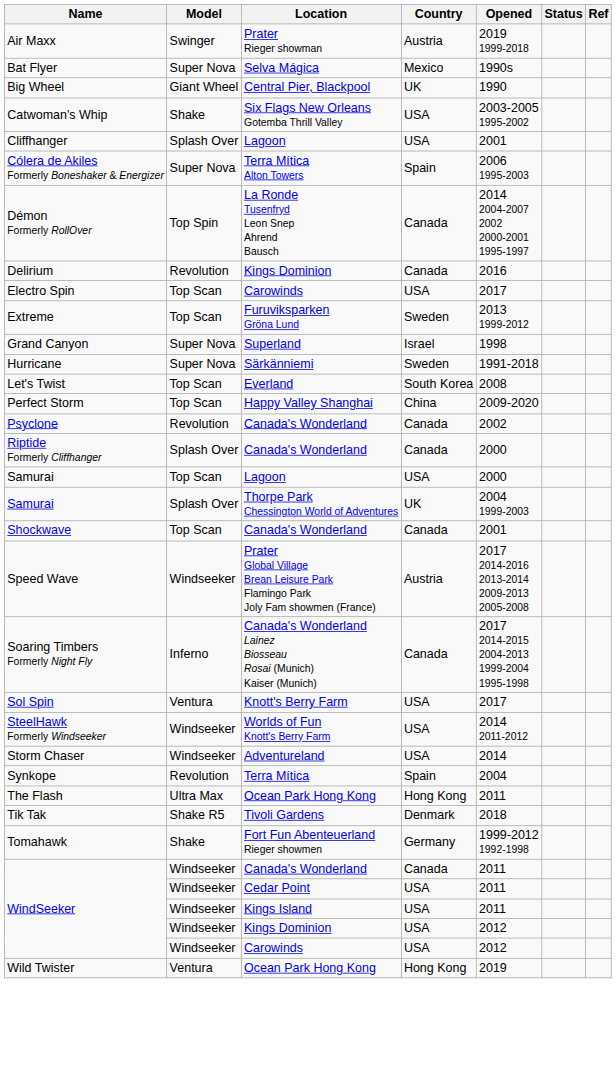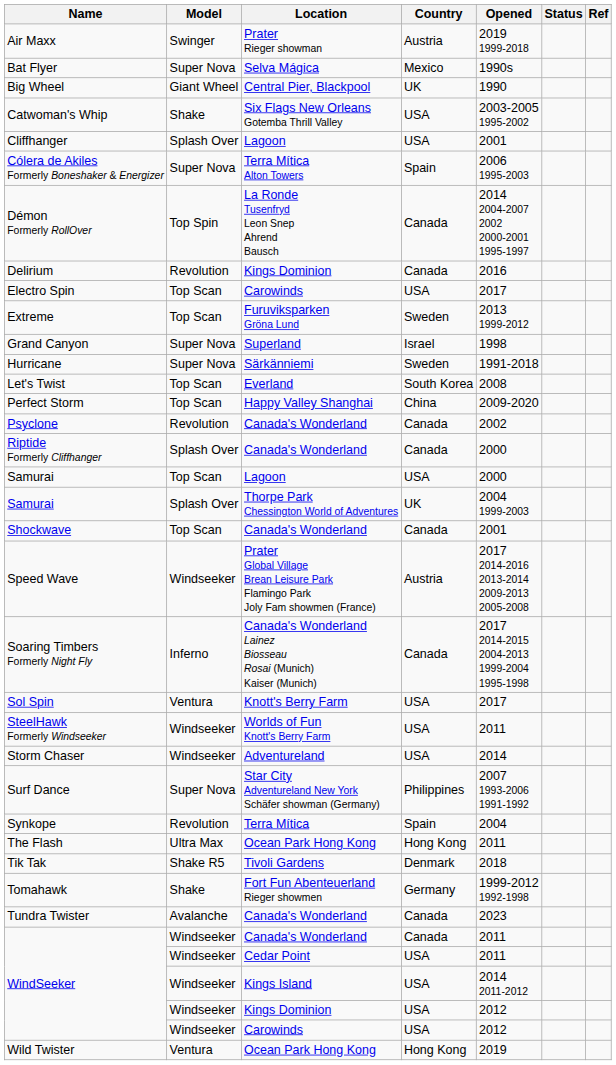SteelHawk Formerly Windseeker | Opened: 2014 2011-2012 -> 2011
+ row: Surf Dance | Super Nova | Star City Adventureland New York Schäfer showman (Germany) | Philippines | 2007 1993-2006 1991-1992
+ row: Tundra Twister | Avalanche | Canada's Wonderland | Canada | 2023
WindSeeker / Kings Island | Opened: 2011 -> 2014 2011-2012
